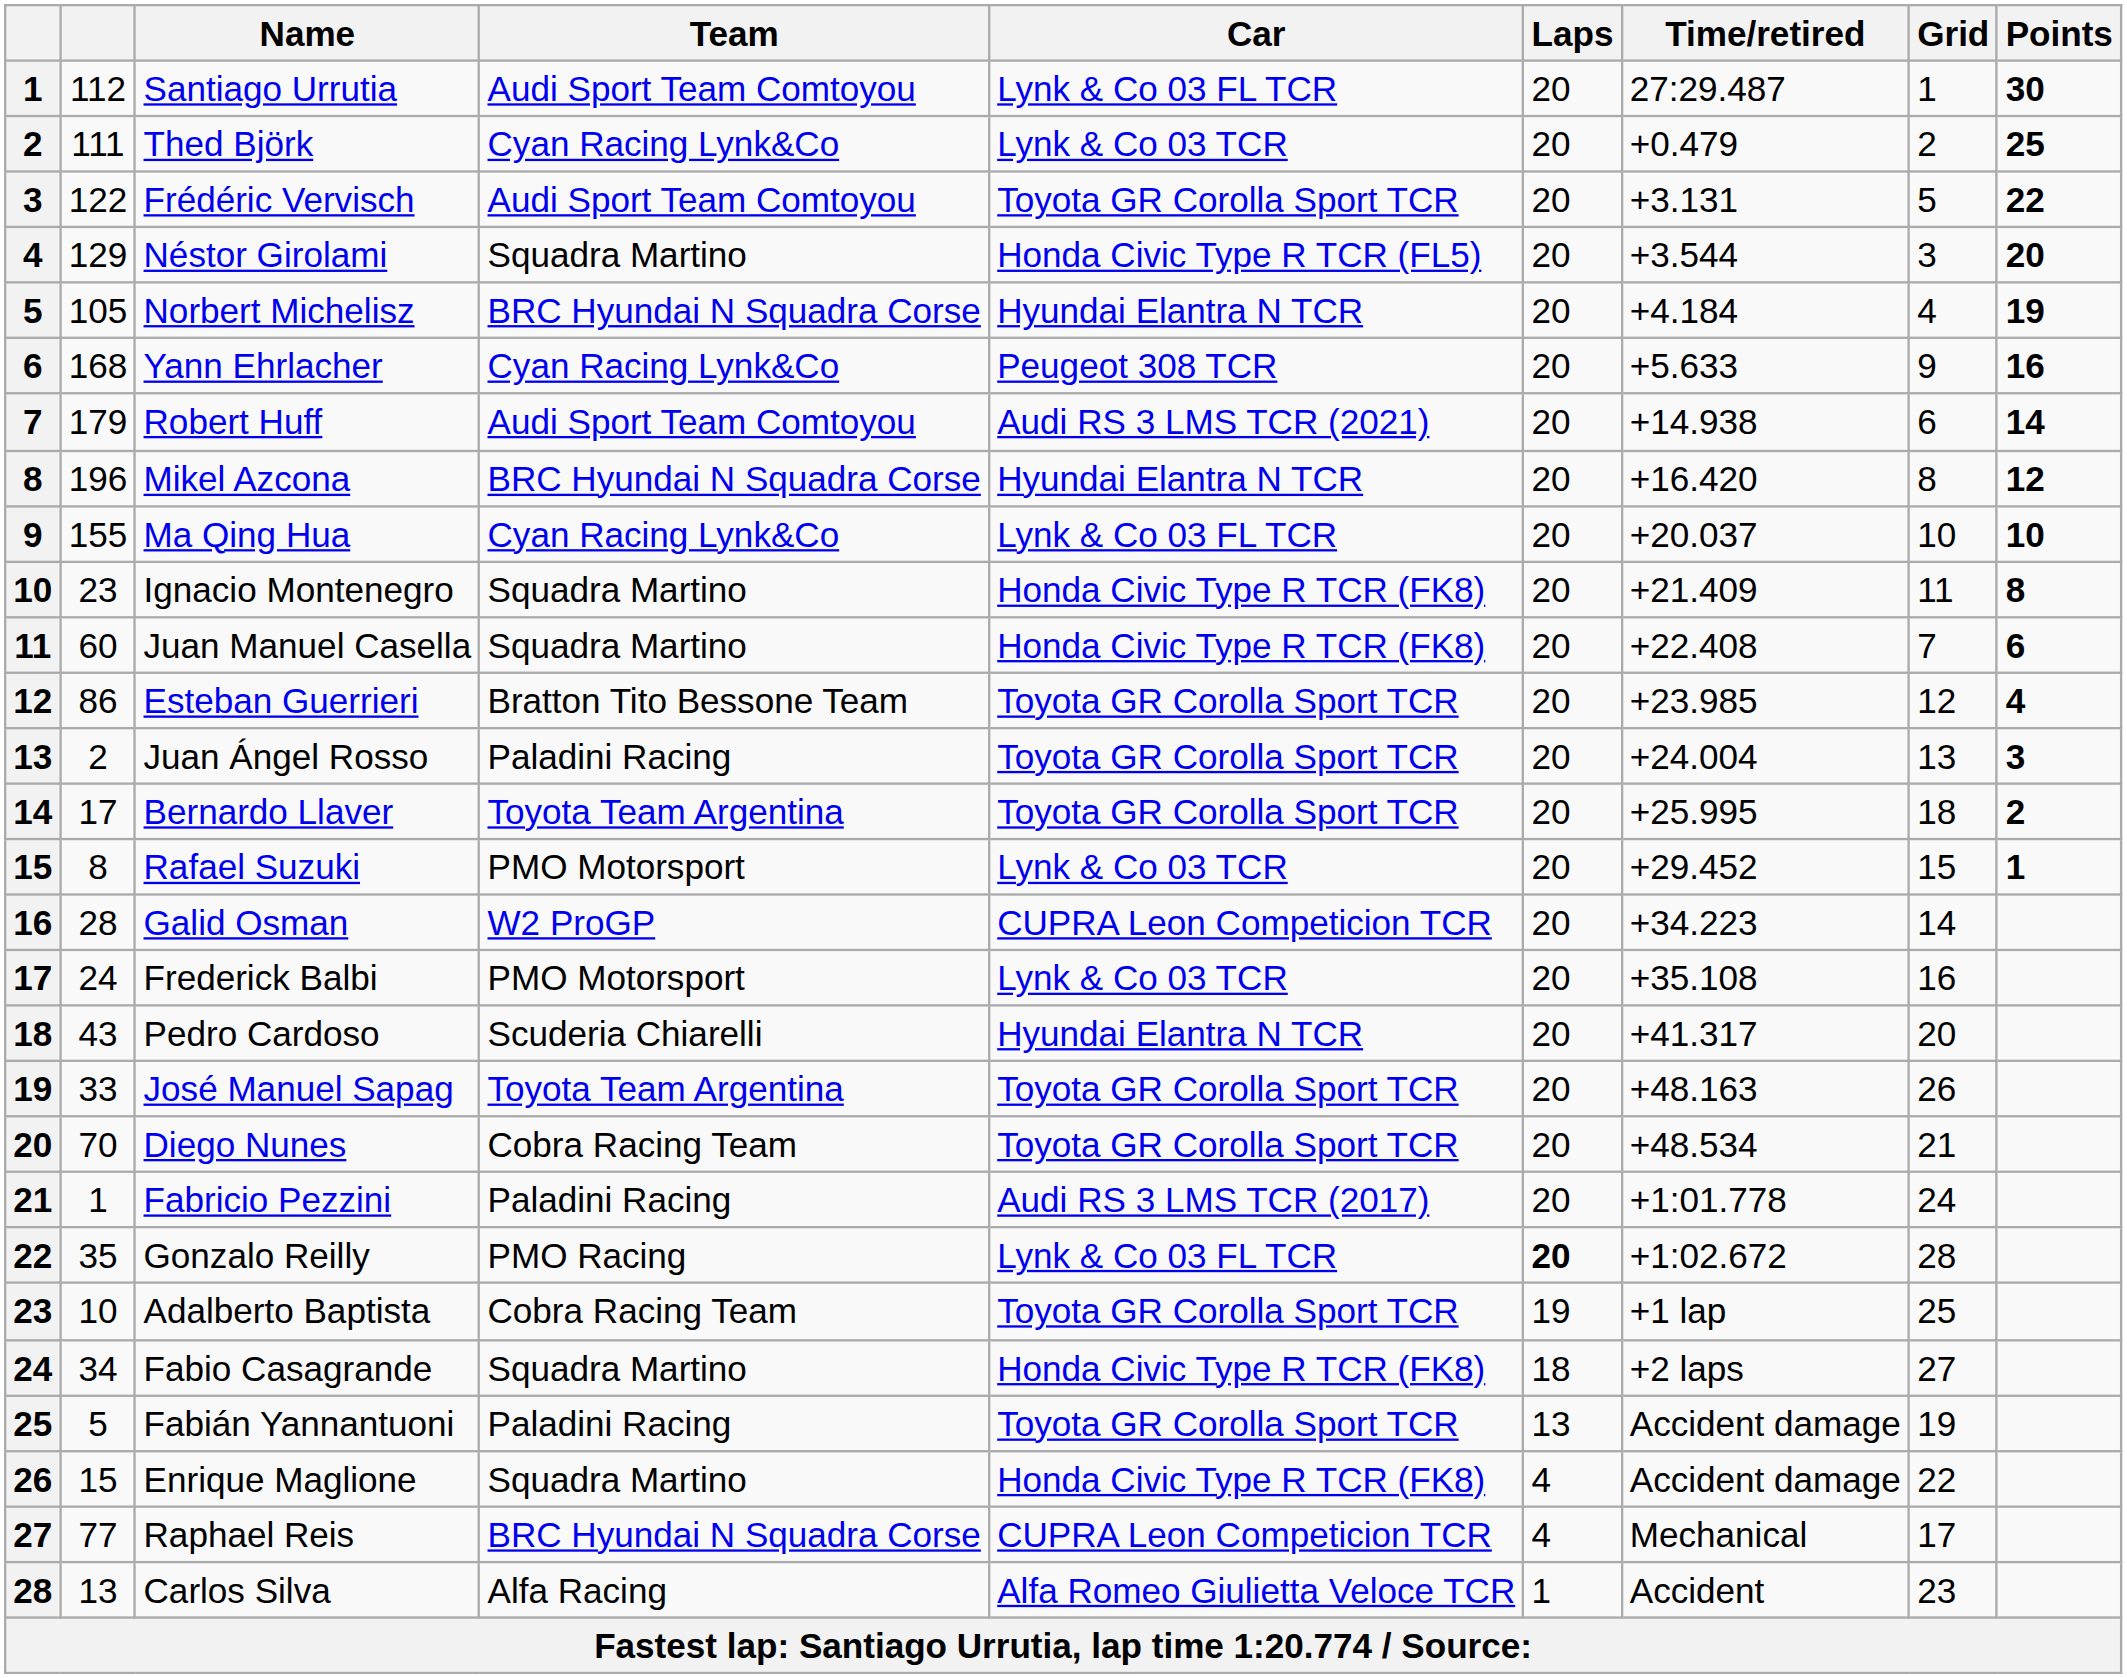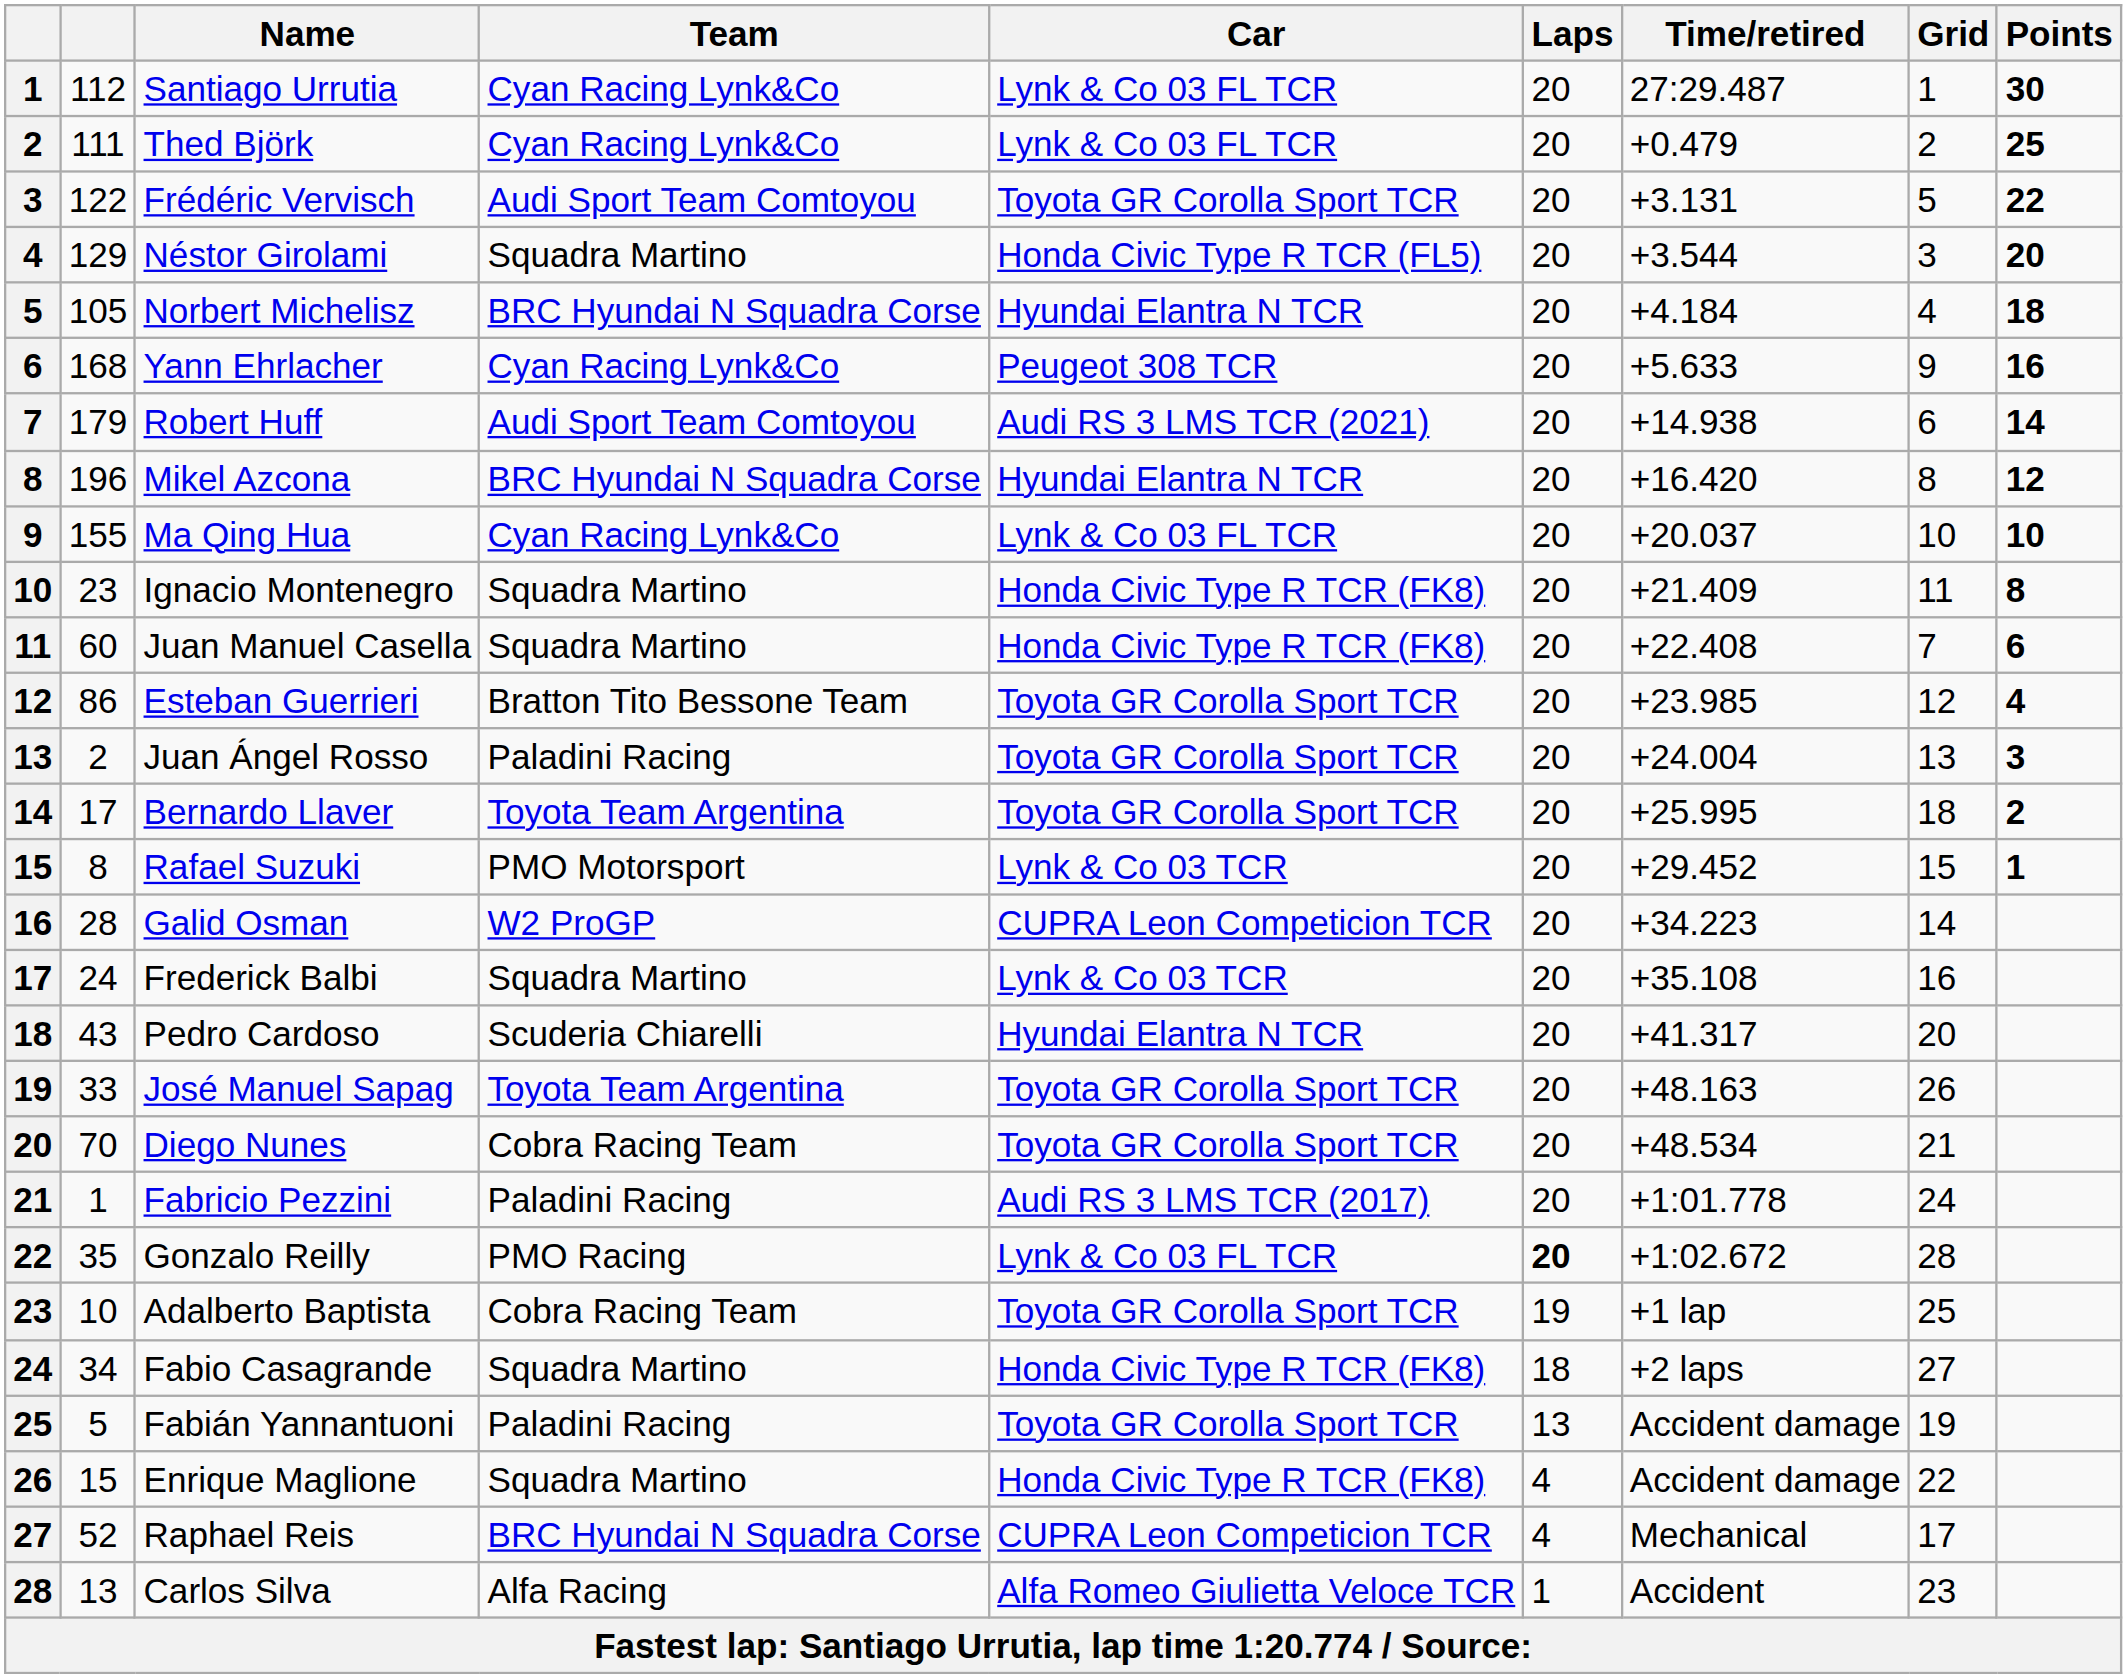Santiago Urrutia | Team: Audi Sport Team Comtoyou -> Cyan Racing Lynk&Co
Thed Björk | Car: Lynk & Co 03 TCR -> Lynk & Co 03 FL TCR
Norbert Michelisz | Points: 19 -> 18
Frederick Balbi | Team: PMO Motorsport -> Squadra Martino
Raphael Reis | column 2: 77 -> 52
